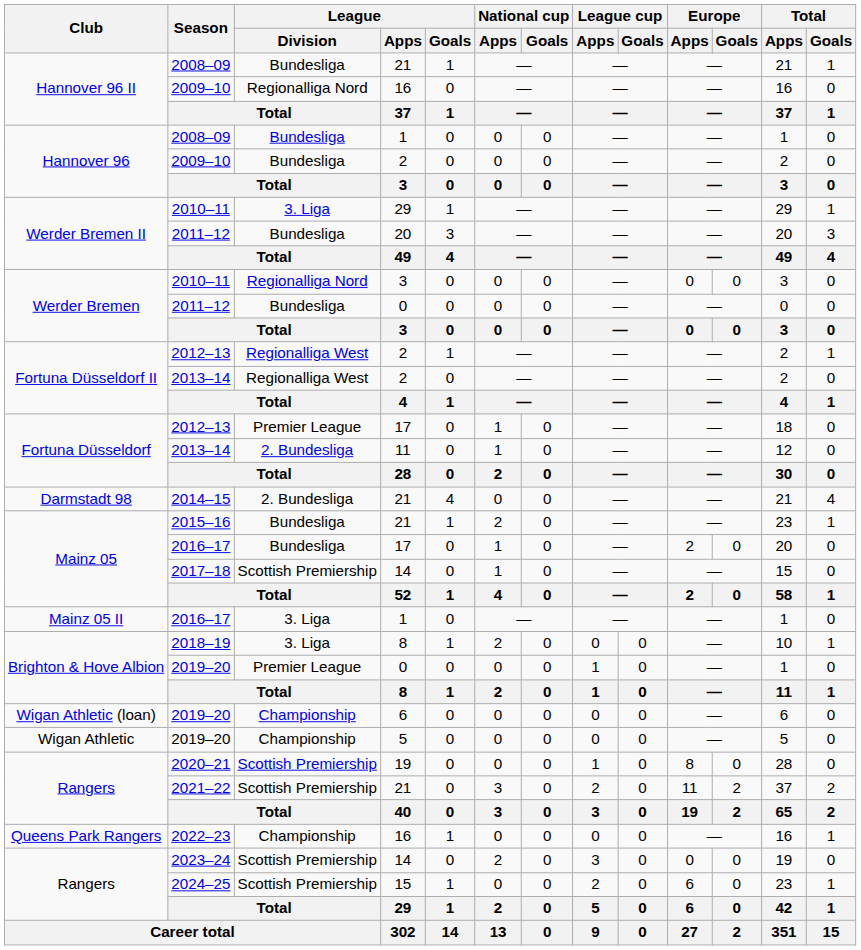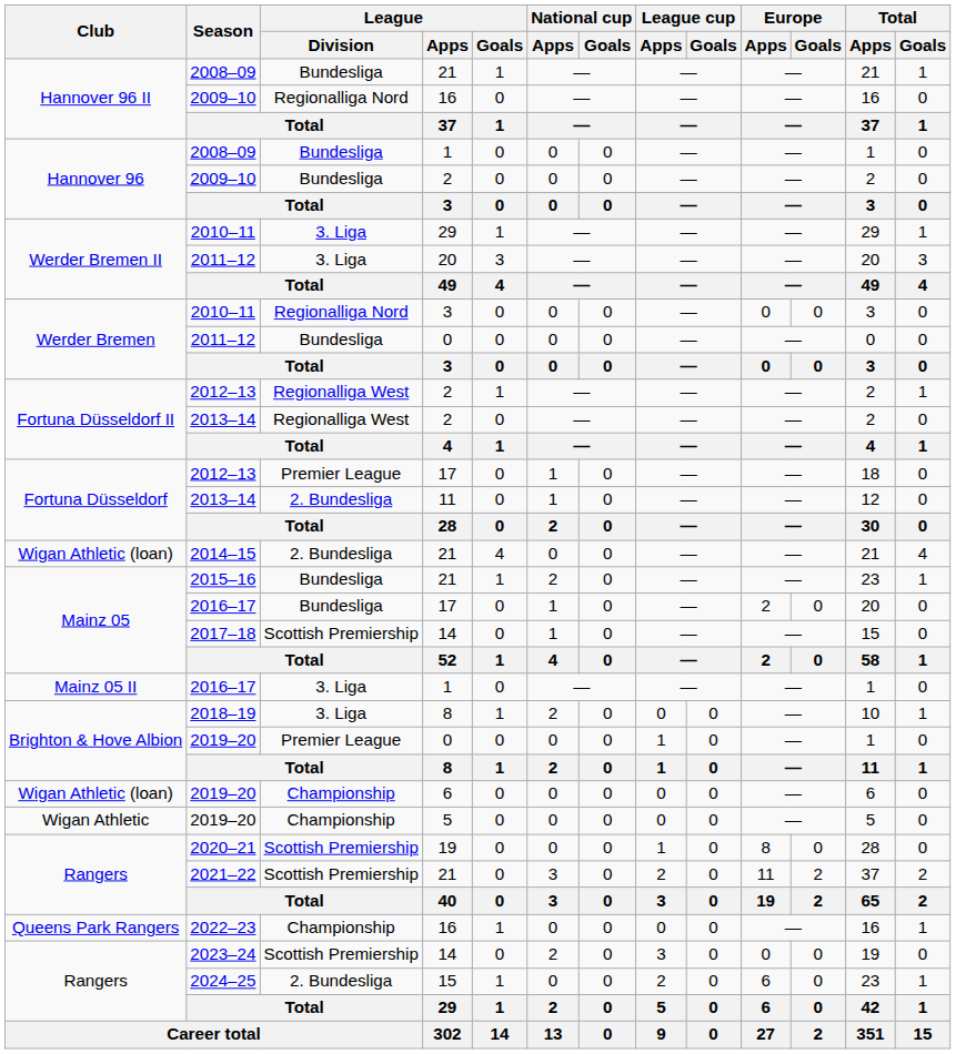2011–12 / 20 | League / Division: Bundesliga -> 3. Liga
2014–15 | Club: Darmstadt 98 -> Wigan Athletic (loan)
2024–25 | League / Division: Scottish Premiership -> 2. Bundesliga
